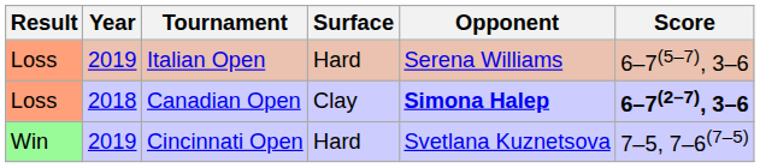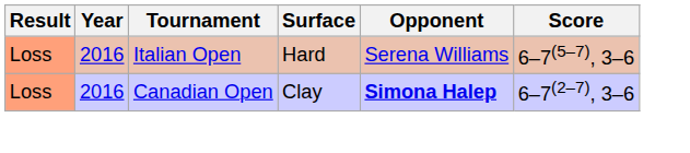Italian Open | Year: 2019 -> 2016
Canadian Open | Year: 2018 -> 2016
Canadian Open | Score: bold -> normal
- row: Win | 2019 | Cincinnati Open | Hard | Svetlana Kuznetsova | 7–5, 7–6(7–5)
